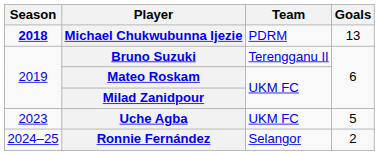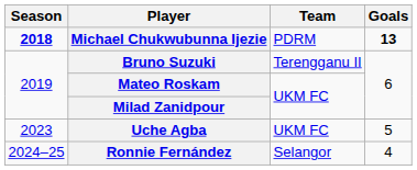Michael Chukwubunna Ijezie | Goals: normal -> bold
Ronnie Fernández | Goals: 2 -> 4
